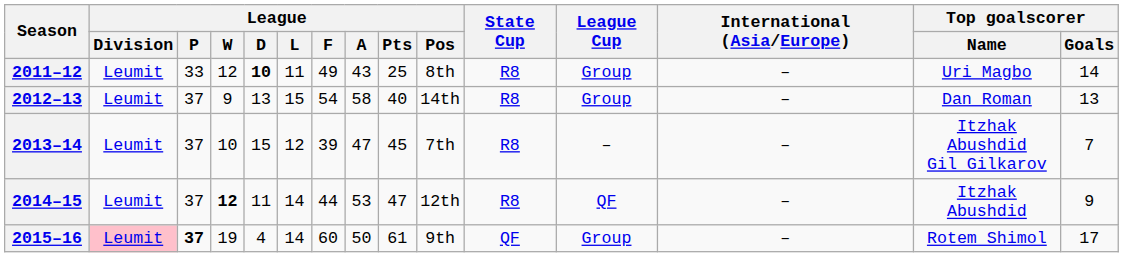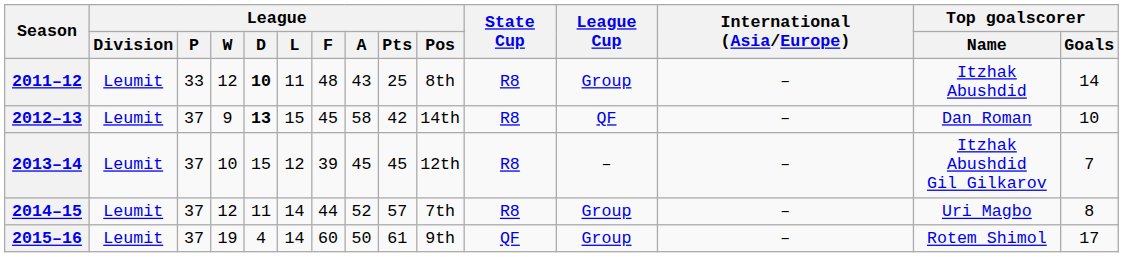2011–12 | League / F: 49 -> 48
2011–12 | Top goalscorer / Name: Uri Magbo -> Itzhak Abushdid
2012–13 | League / D: normal -> bold
2012–13 | League / F: 54 -> 45
2012–13 | League / Pts: 40 -> 42
2012–13 | League Cup: Group -> QF
2012–13 | Top goalscorer / Goals: 13 -> 10
2013–14 | League / A: 47 -> 45
2013–14 | League / Pos: 7th -> 12th
2014–15 | League / W: bold -> normal
2014–15 | League / A: 53 -> 52
2014–15 | League / Pts: 47 -> 57
2014–15 | League / Pos: 12th -> 7th
2014–15 | League Cup: QF -> Group
2014–15 | Top goalscorer / Name: Itzhak Abushdid -> Uri Magbo
2014–15 | Top goalscorer / Goals: 9 -> 8
2015–16 | League / Division: pink background -> no background
2015–16 | League / P: bold -> normal
